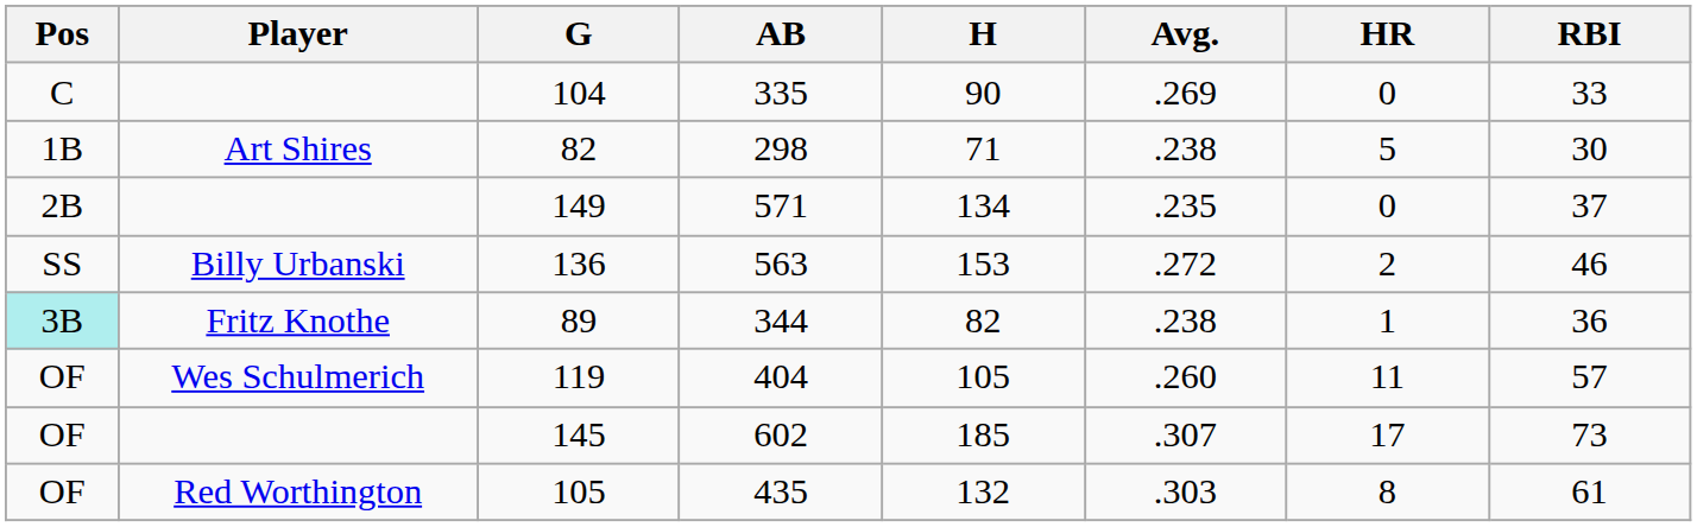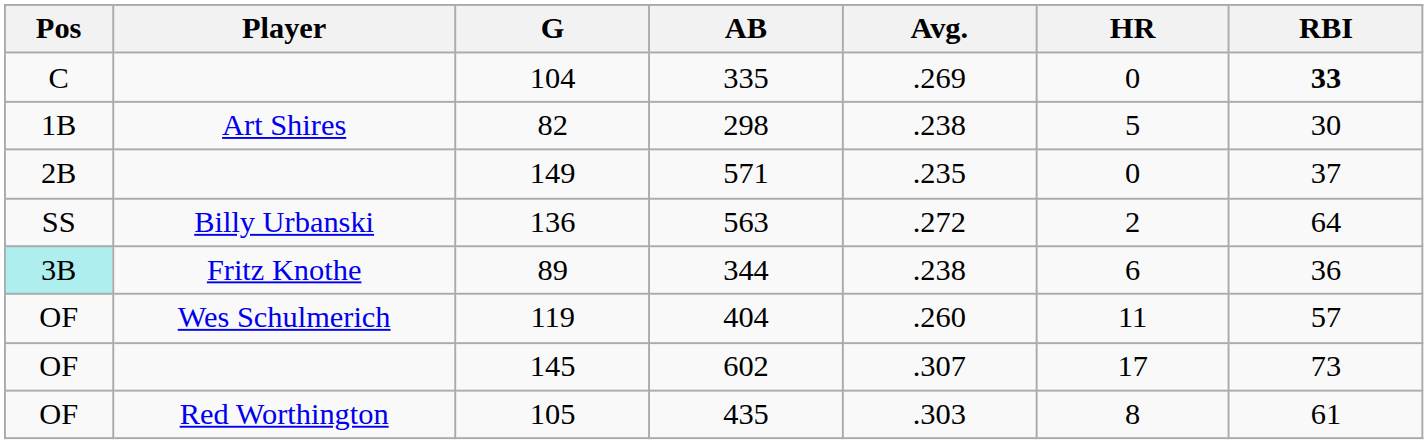- column: H | 90 | 71 | 134 | 153 | 82 | 105 | 185 | 132
104 | RBI: normal -> bold
136 | RBI: 46 -> 64
89 | HR: 1 -> 6
